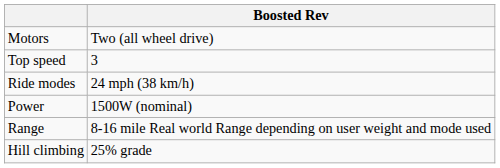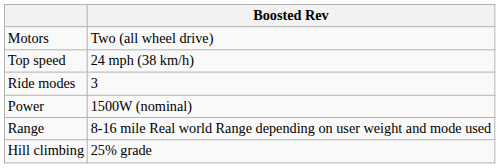Top speed | Boosted Rev: 3 -> 24 mph (38 km/h)
Ride modes | Boosted Rev: 24 mph (38 km/h) -> 3
